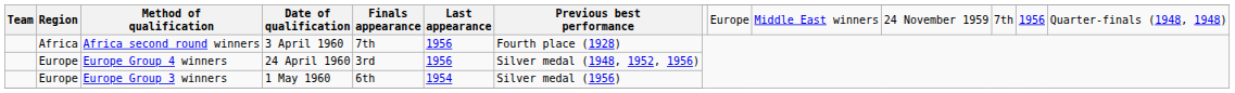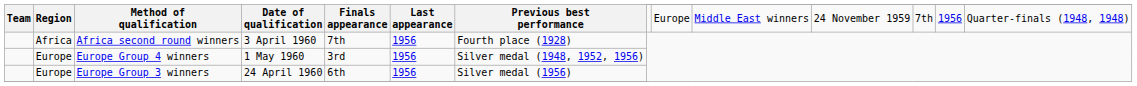Europe Group 4 winners | Date of qualification: 24 April 1960 -> 1 May 1960
Europe Group 3 winners | Date of qualification: 1 May 1960 -> 24 April 1960
Europe Group 3 winners | Last appearance: 1954 -> 1956
